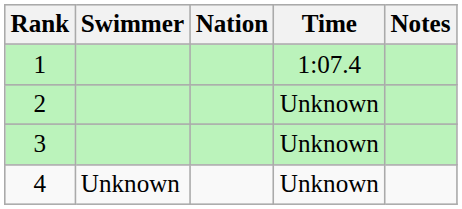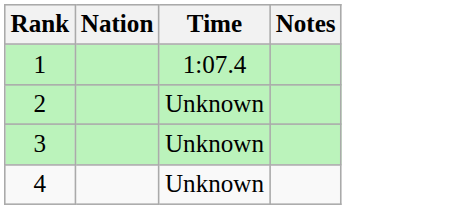- column: Swimmer | Unknown
